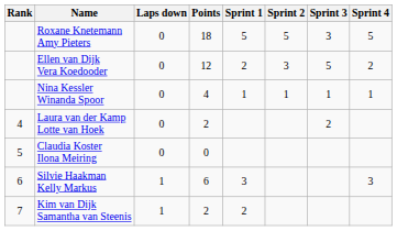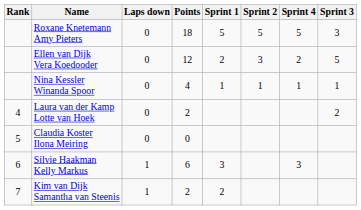columns swapped: Sprint 3 <-> Sprint 4
